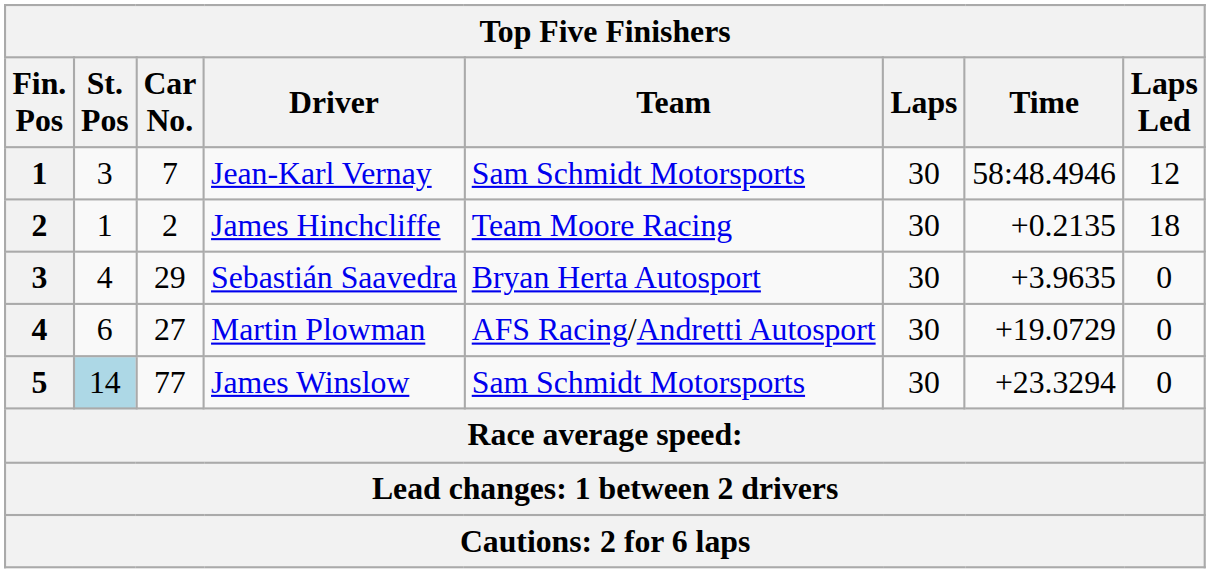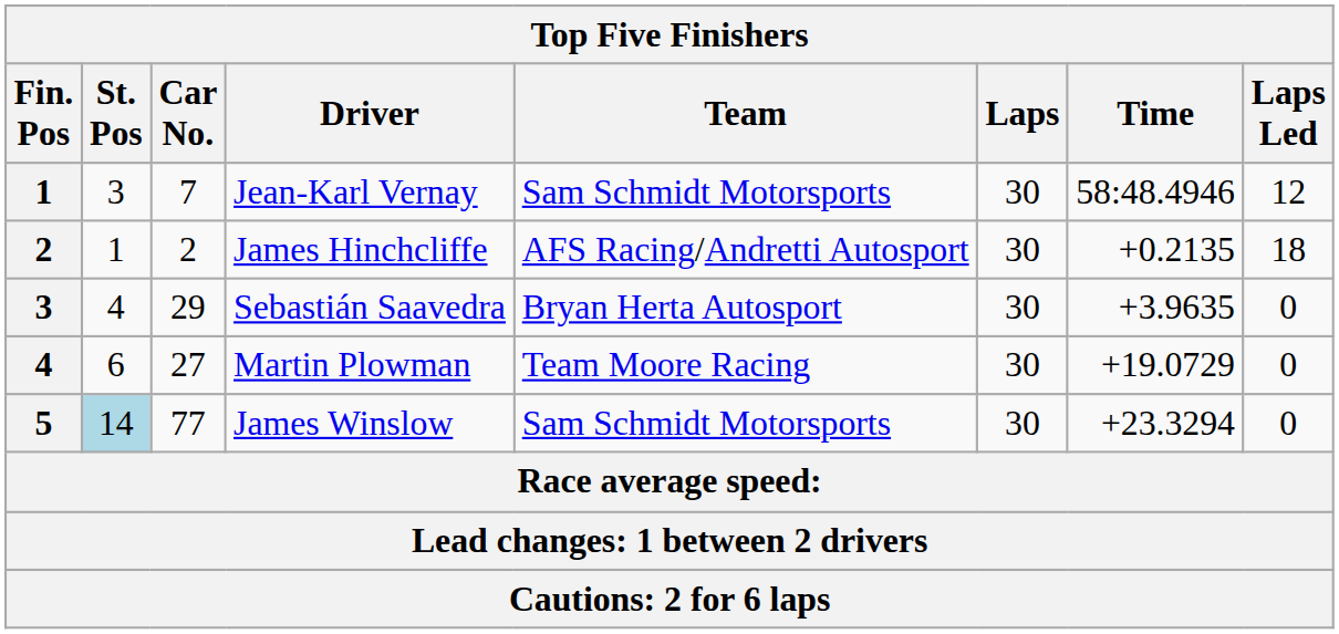James Hinchcliffe | Team: Team Moore Racing -> AFS Racing/Andretti Autosport
Martin Plowman | Team: AFS Racing/Andretti Autosport -> Team Moore Racing
